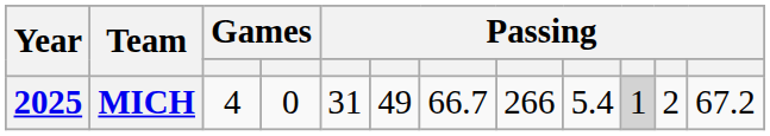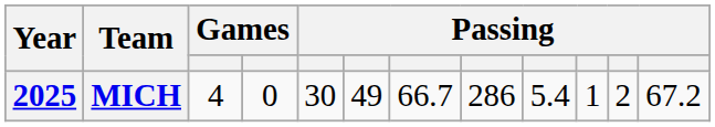MICH | column 5: 31 -> 30
MICH | column 8: 266 -> 286
MICH | column 10: lightgrey background -> no background
